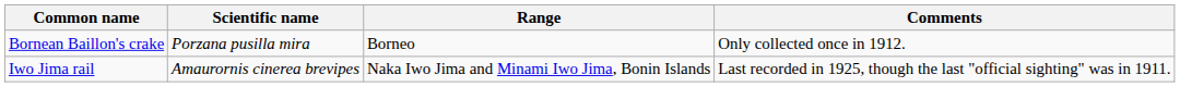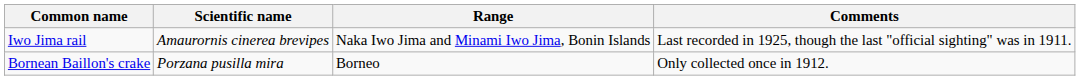rows swapped: Iwo Jima rail <-> Bornean Baillon's crake
